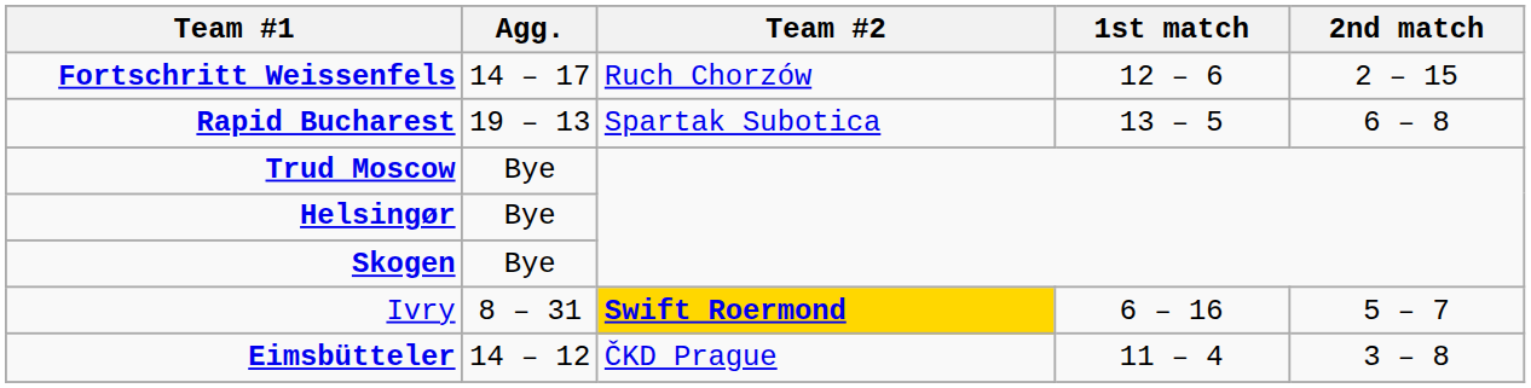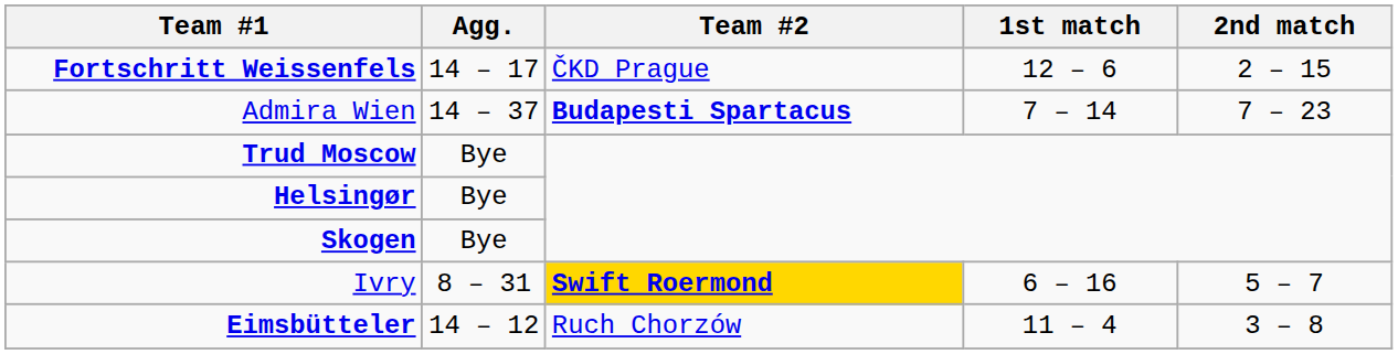Fortschritt Weissenfels | Team #2: Ruch Chorzów -> ČKD Prague
- row: Rapid Bucharest | 19 – 13 | Spartak Subotica | 13 – 5 | 6 – 8
+ row: Admira Wien | 14 – 37 | Budapesti Spartacus | 7 – 14 | 7 – 23
Eimsbütteler | Team #2: ČKD Prague -> Ruch Chorzów
